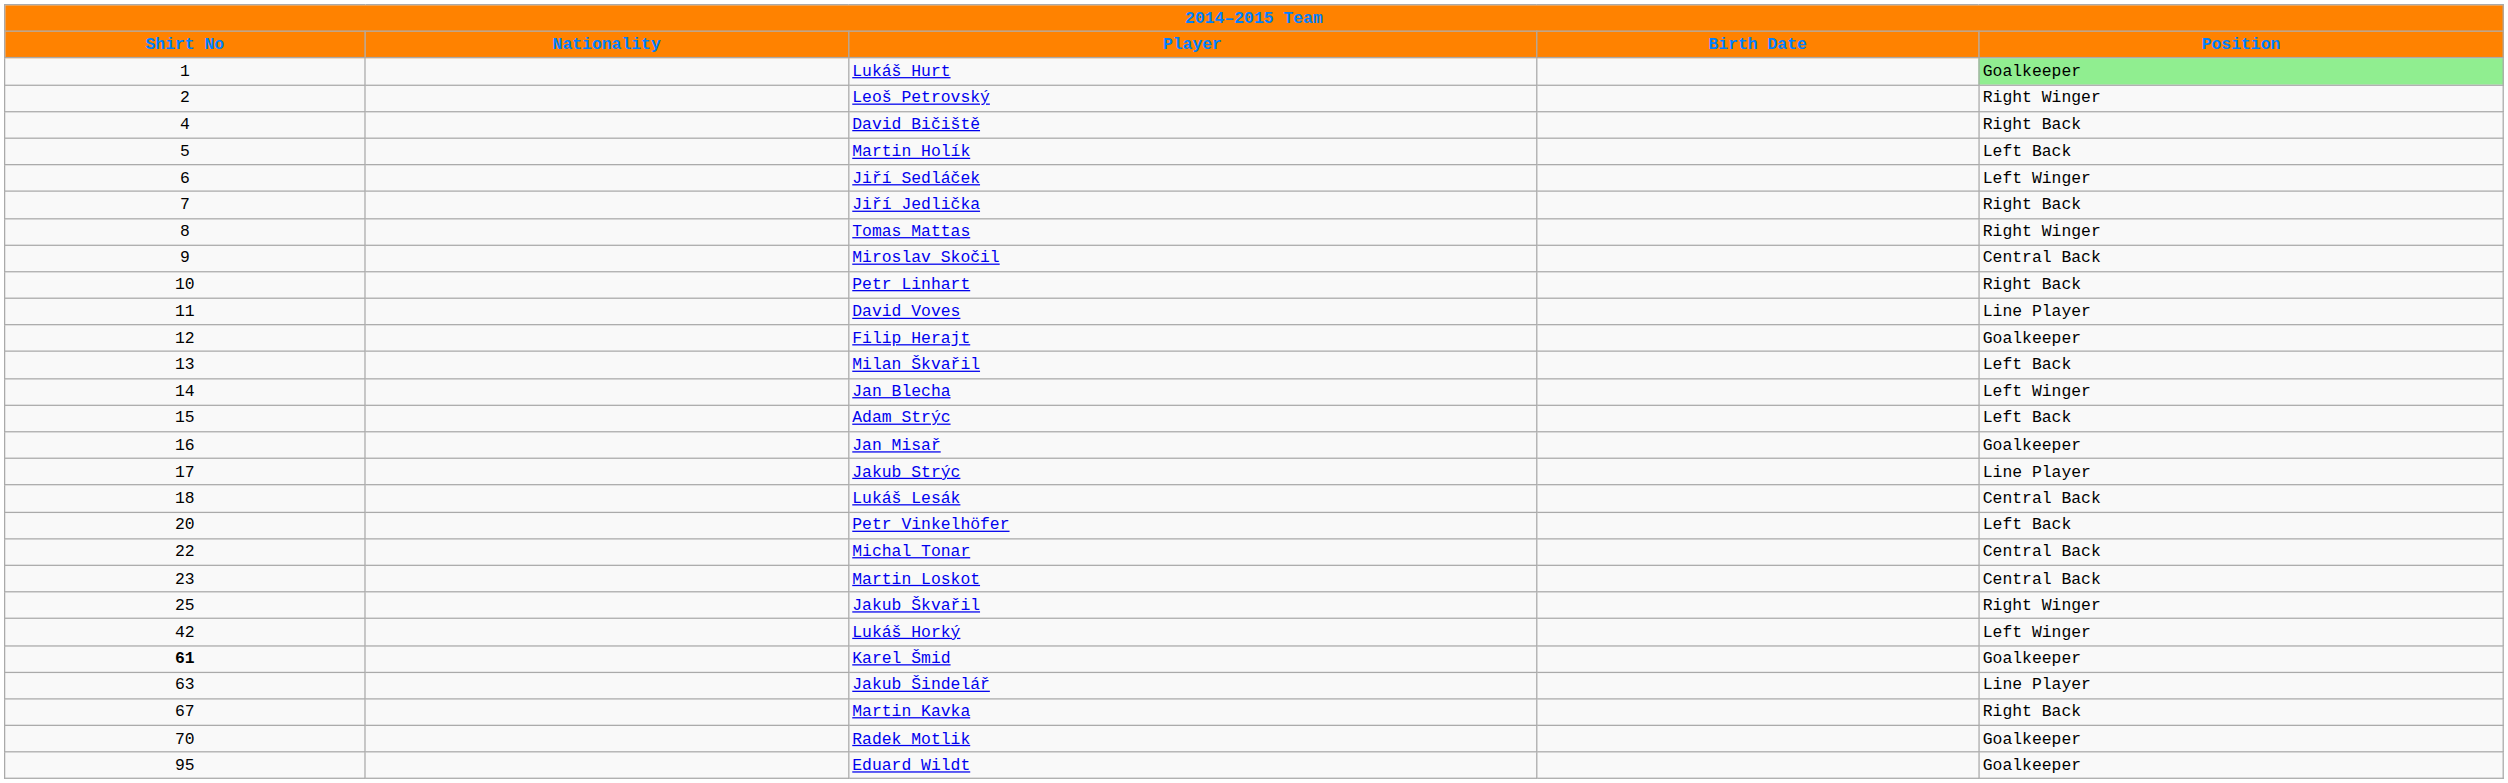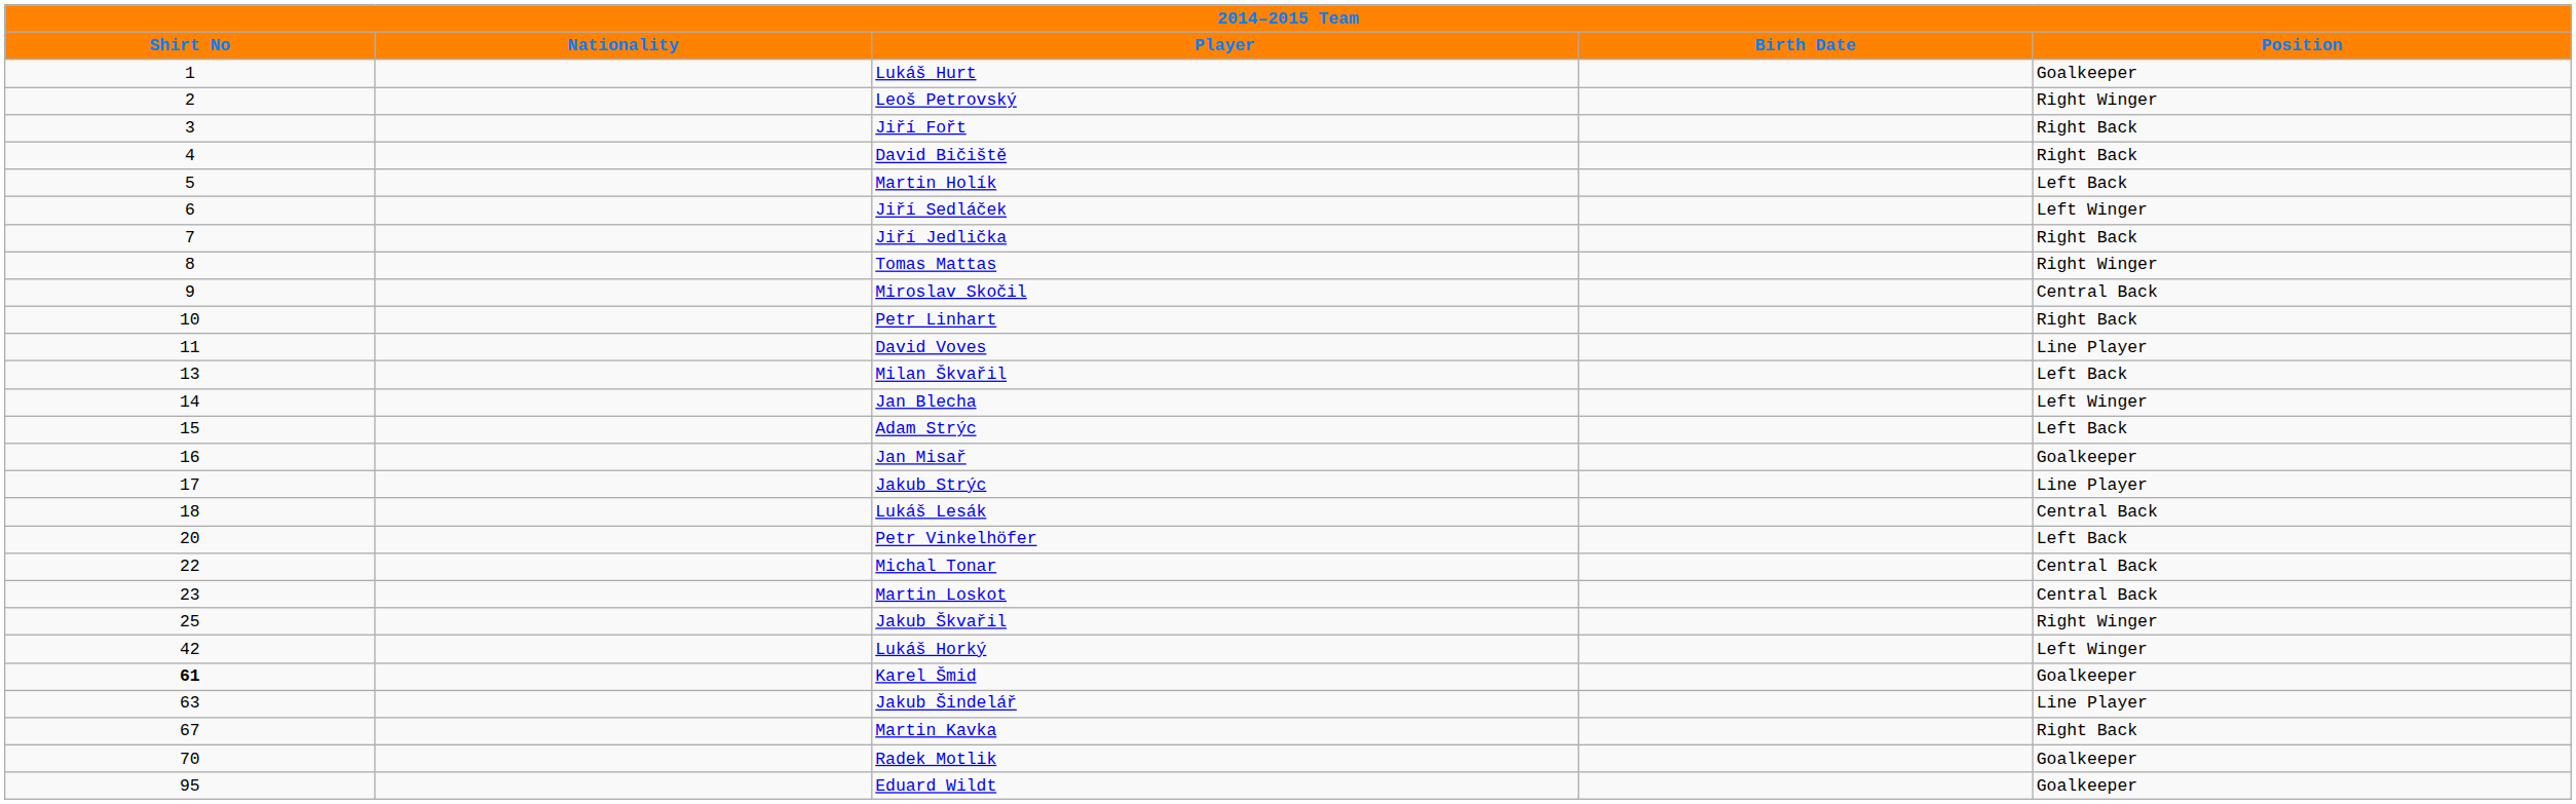Lukáš Hurt | Position: lightgreen background -> no background
+ row: 3 | Jiří Fořt | Right Back
- row: 12 | Filip Herajt | Goalkeeper
